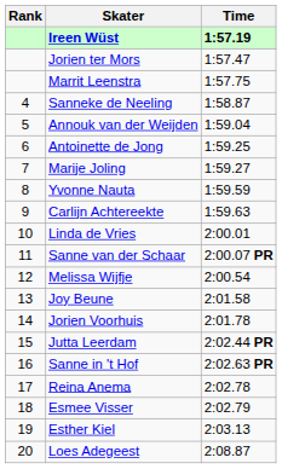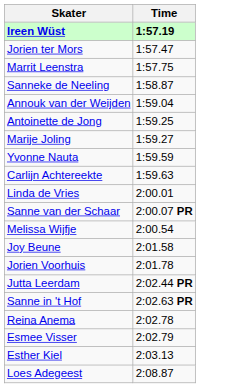- column: Rank | 4 | 5 | 6 | 7 | 8 | 9 | 10 | 11 | 12 | 13 | 14 | 15 | 16 | 17 | 18 | 19 | 20
